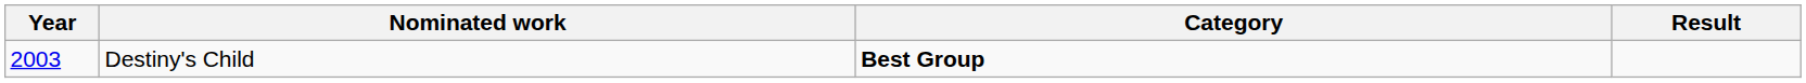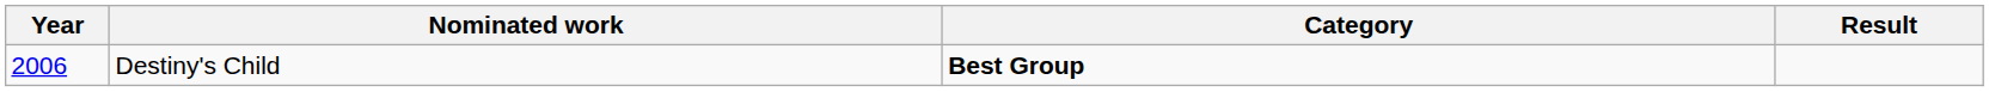Destiny's Child | Year: 2003 -> 2006
